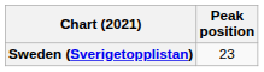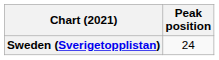Sweden (Sverigetopplistan) | Peak position: 23 -> 24
